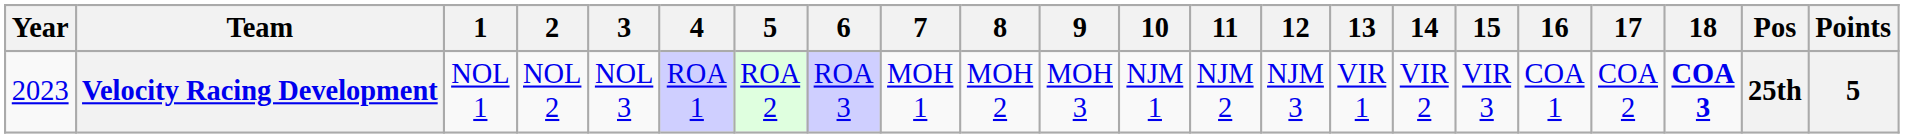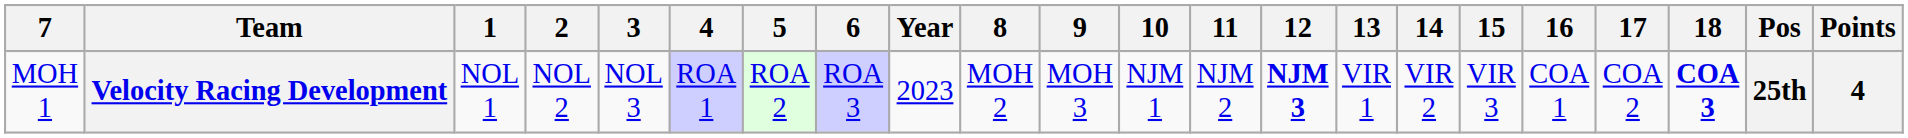columns swapped: Year <-> 7
Velocity Racing Development | 12: normal -> bold
Velocity Racing Development | Points: 5 -> 4
